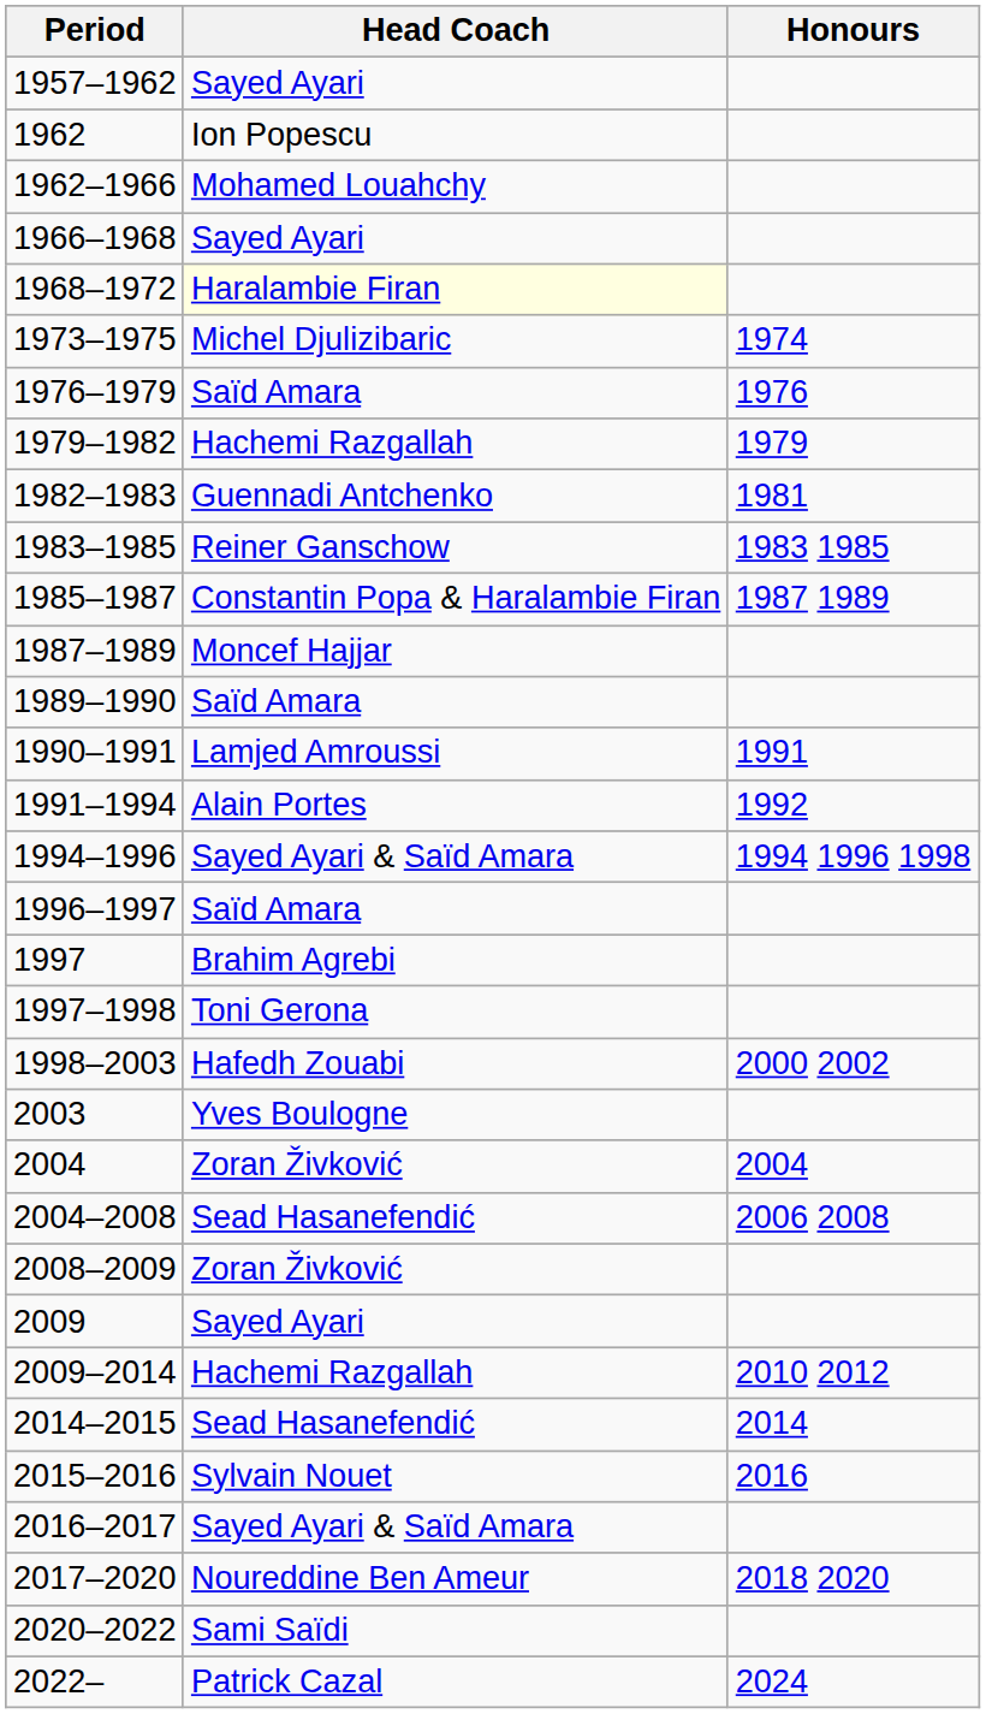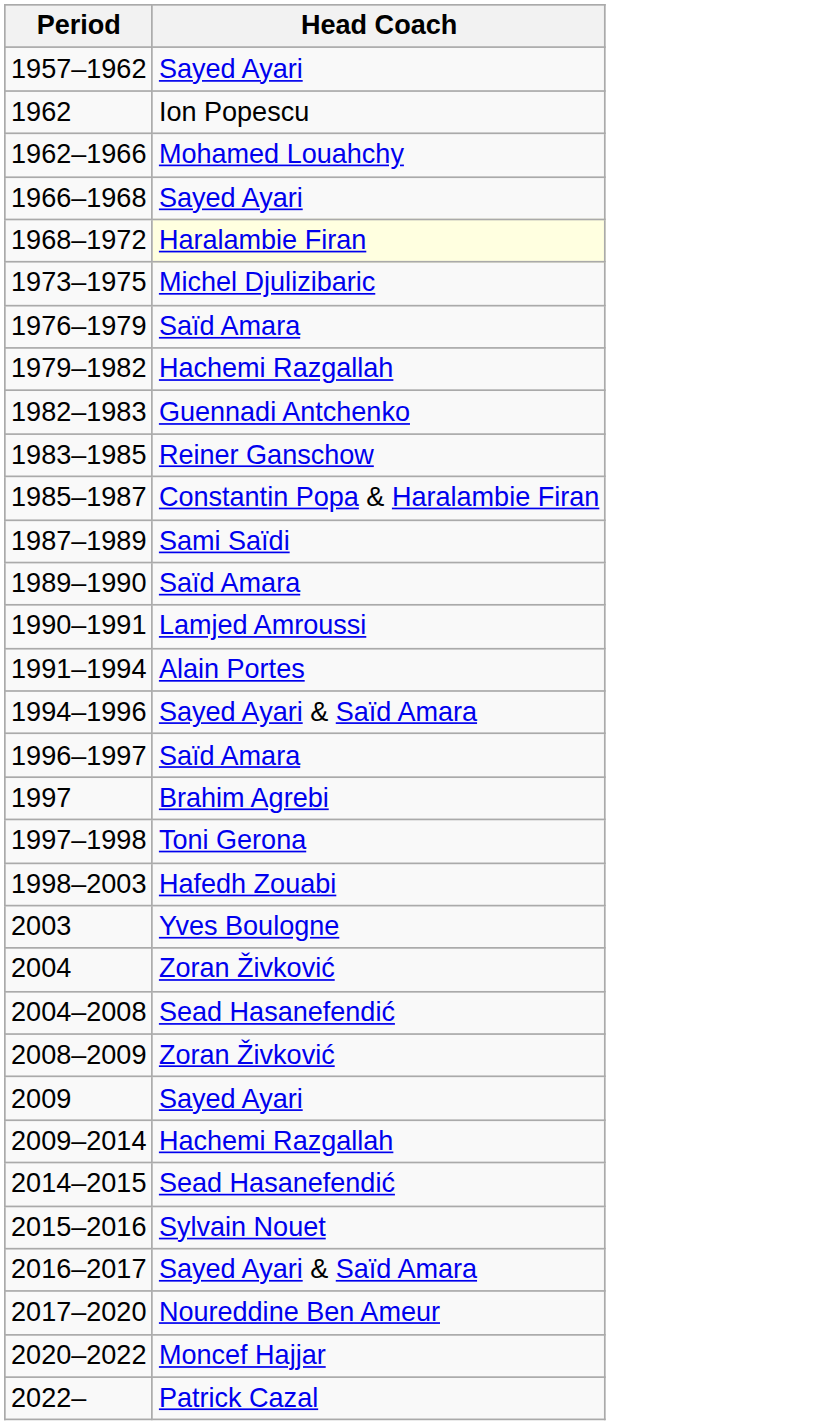- column: Honours | 1974 | 1976 | 1979 | 1981 | 1983 1985 | 1987 1989 | 1991 | 1992 | 1994 1996 1998 | 2000 2002 | 2004 | 2006 2008 | 2010 2012 | 2014 | 2016 | 2018 2020 | 2024
1987–1989 | Head Coach: Moncef Hajjar -> Sami Saïdi
2020–2022 | Head Coach: Sami Saïdi -> Moncef Hajjar
